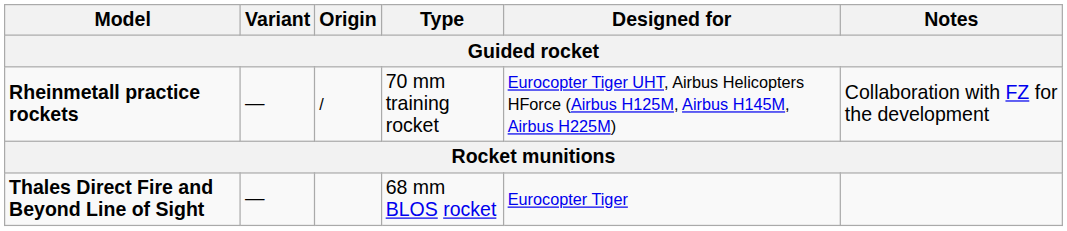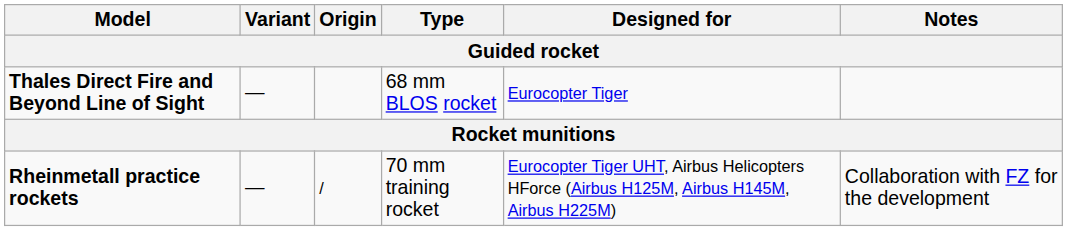rows swapped: Thales Direct Fire and Beyond Line of Sight <-> Rheinmetall practice rockets
